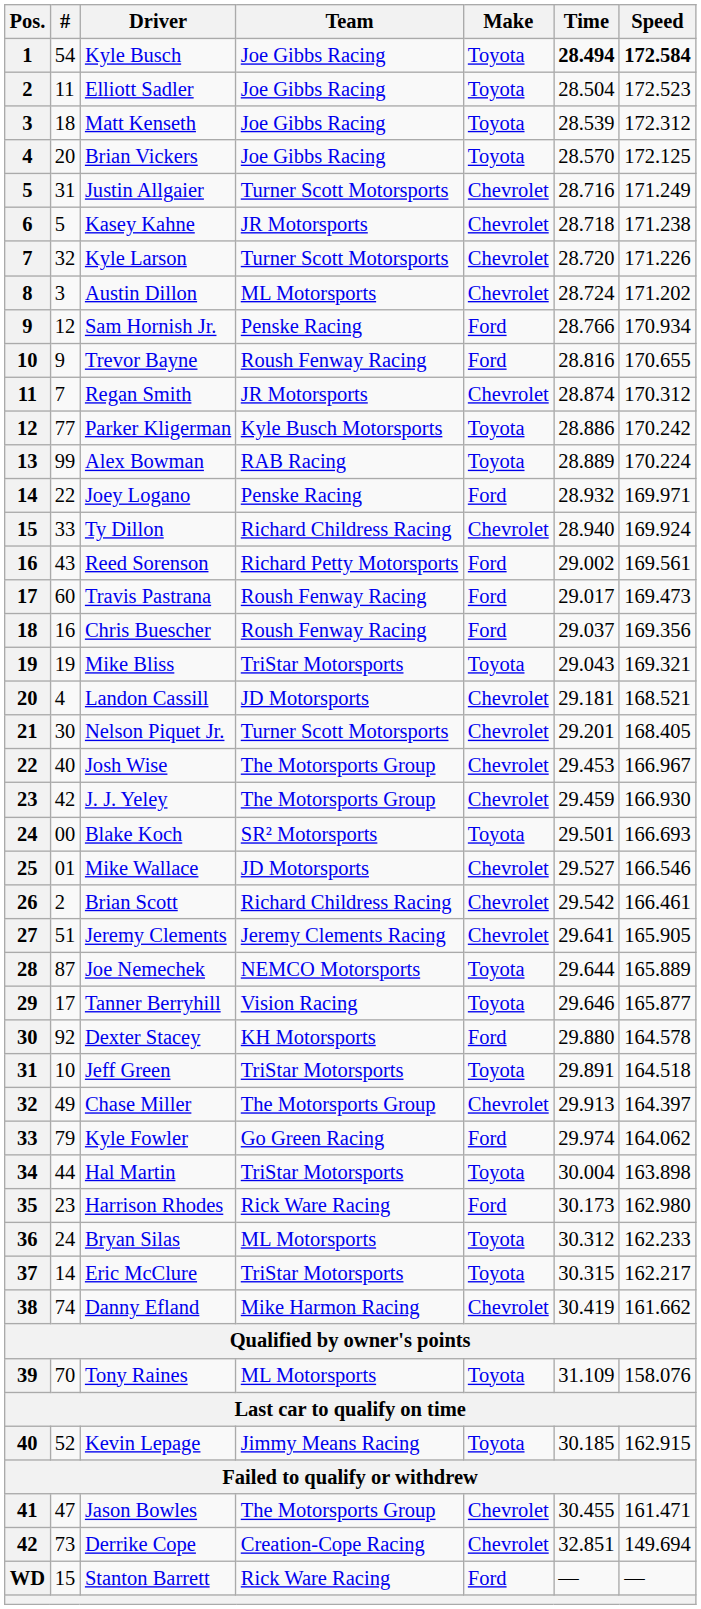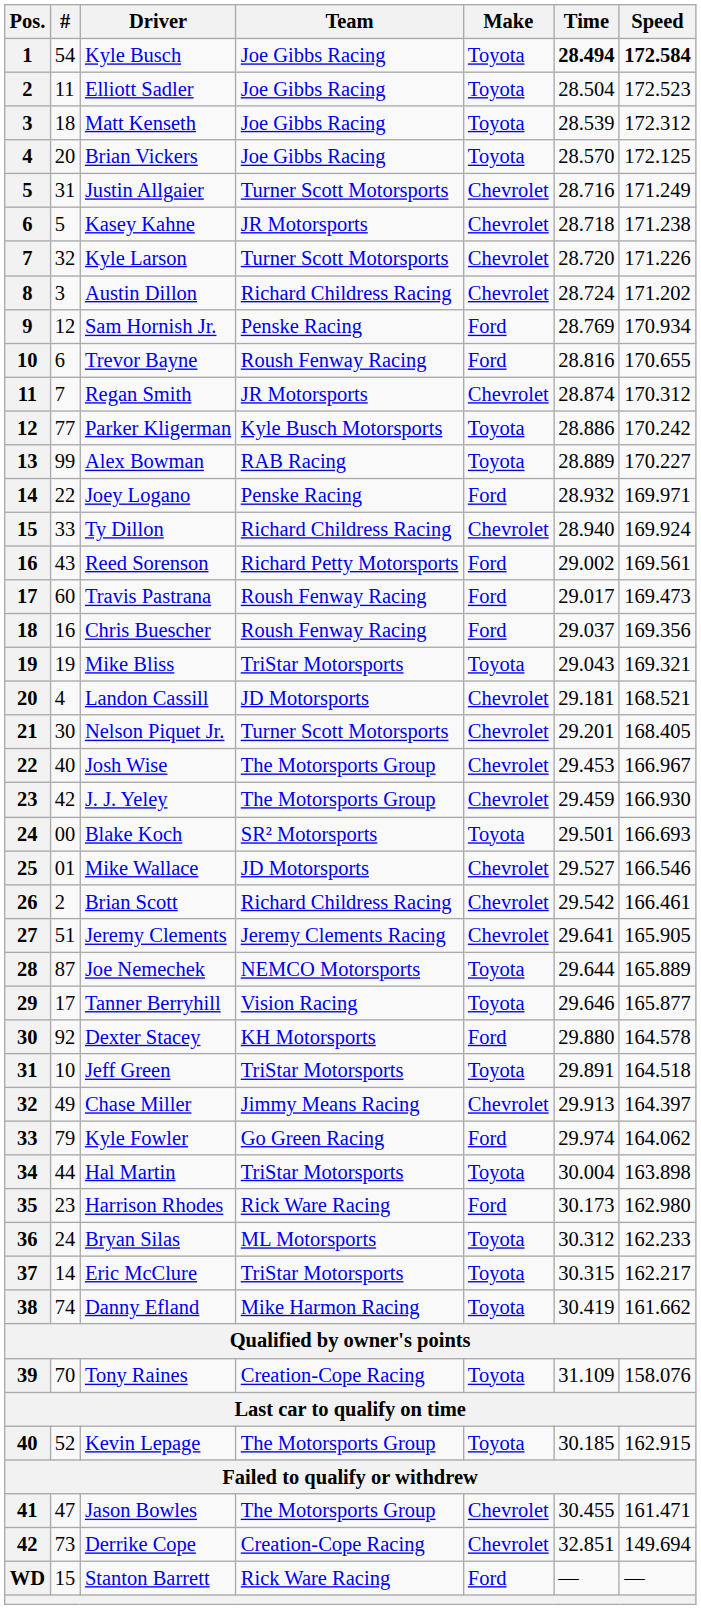Austin Dillon | Team: ML Motorsports -> Richard Childress Racing
Sam Hornish Jr. | Time: 28.766 -> 28.769
Trevor Bayne | #: 9 -> 6
Alex Bowman | Speed: 170.224 -> 170.227
Chase Miller | Team: The Motorsports Group -> Jimmy Means Racing
Danny Efland | Make: Chevrolet -> Toyota
Tony Raines | Team: ML Motorsports -> Creation-Cope Racing
Kevin Lepage | Team: Jimmy Means Racing -> The Motorsports Group
